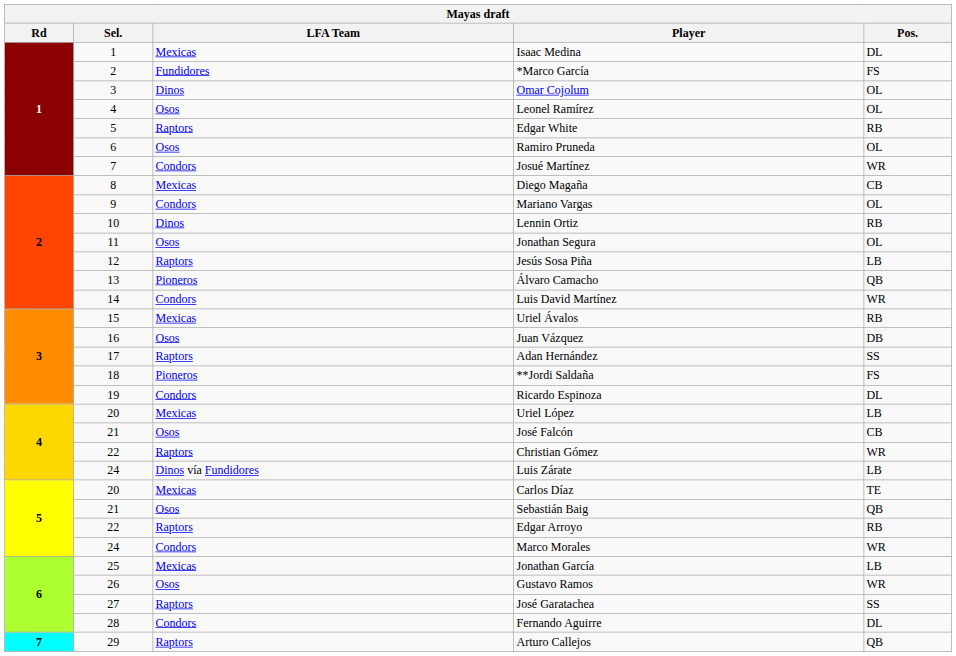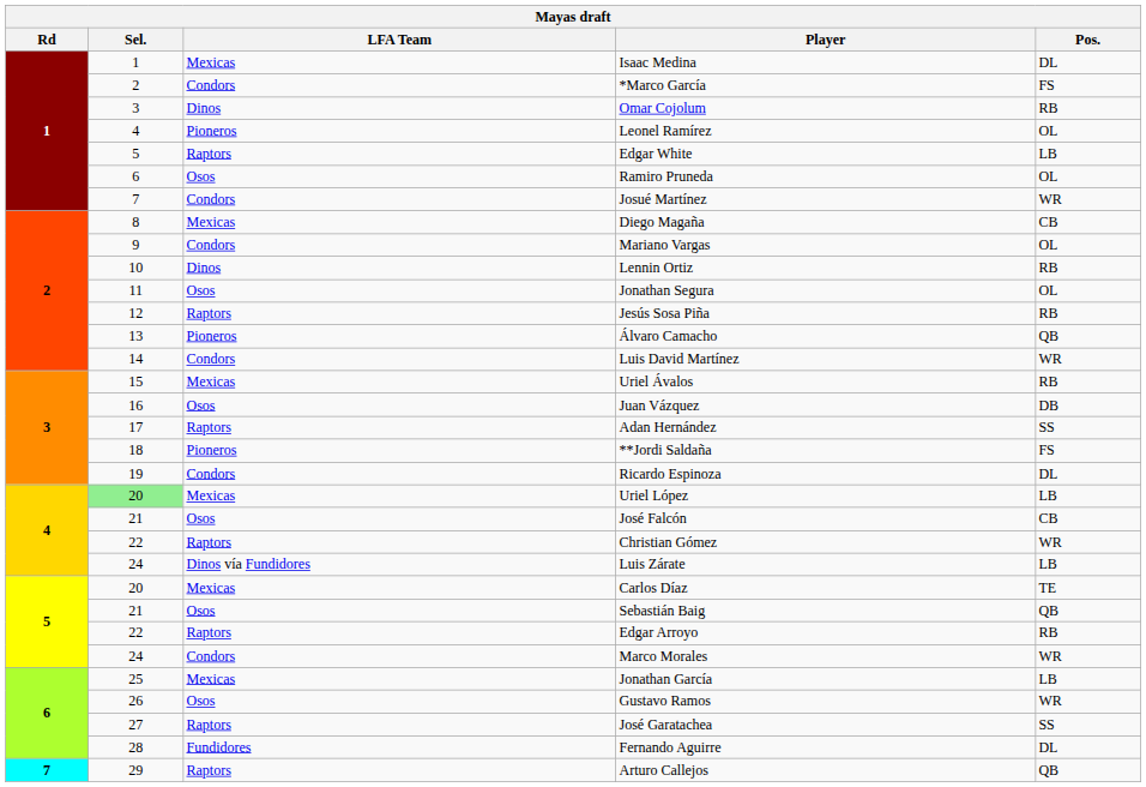*Marco García | LFA Team: Fundidores -> Condors
Omar Cojolum | Pos.: OL -> RB
Leonel Ramírez | LFA Team: Osos -> Pioneros
Edgar White | Pos.: RB -> LB
Jesús Sosa Piña | Pos.: LB -> RB
Uriel López | Sel.: no background -> lightgreen background
Fernando Aguirre | LFA Team: Condors -> Fundidores
